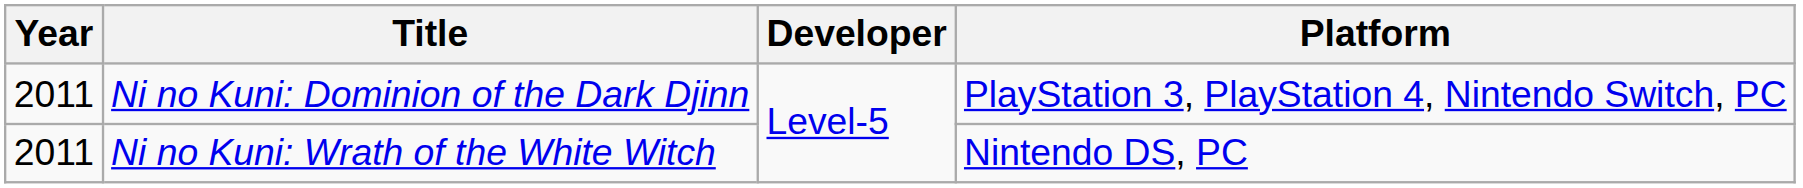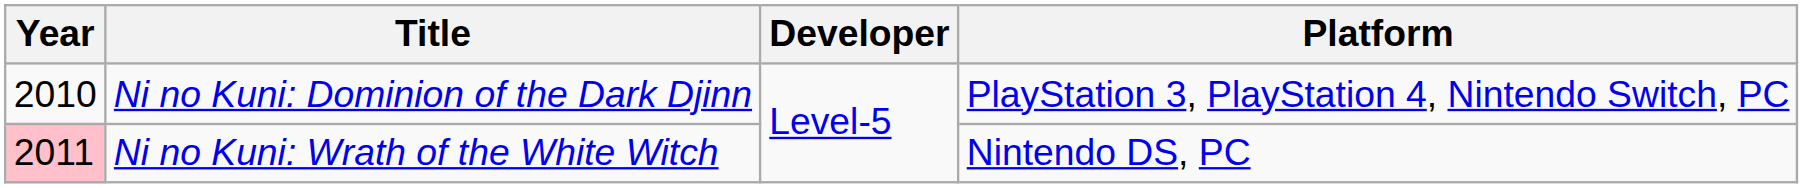Ni no Kuni: Dominion of the Dark Djinn | Year: 2011 -> 2010
Ni no Kuni: Wrath of the White Witch | Year: no background -> pink background
